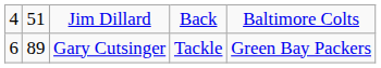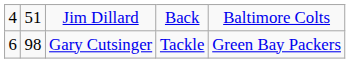Gary Cutsinger | column 2: 89 -> 98
